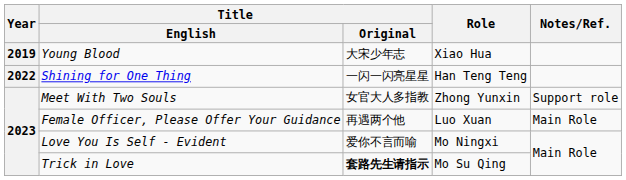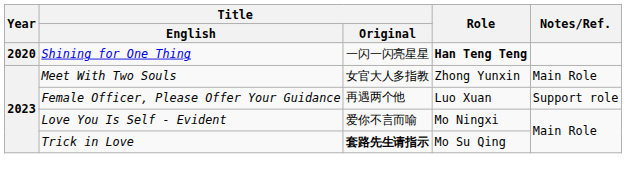- row: 2019 | Young Blood | 大宋少年志 | Xiao Hua
Shining for One Thing | Year: 2022 -> 2020
Shining for One Thing | Role: normal -> bold
Meet With Two Souls | Notes/Ref.: Support role -> Main Role
Female Officer, Please Offer Your Guidance | Notes/Ref.: Main Role -> Support role
